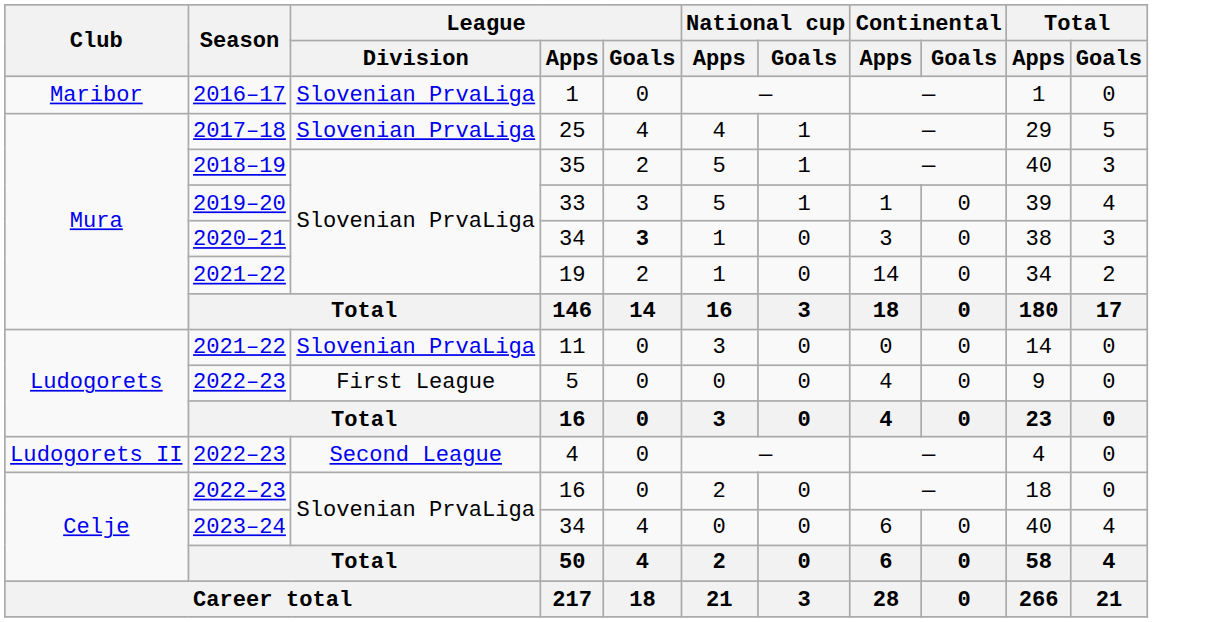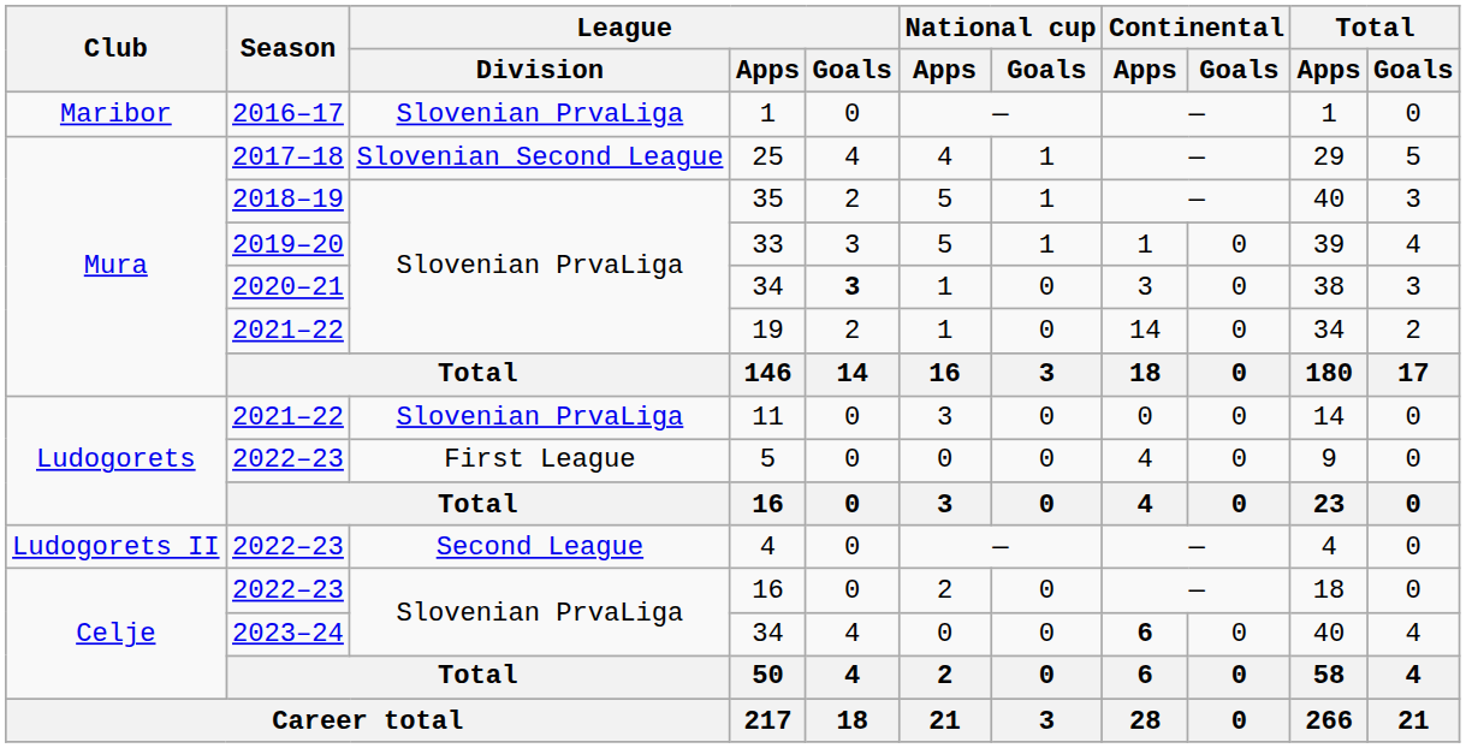25 | League / Division: Slovenian PrvaLiga -> Slovenian Second League
2023–24 / 34 | Continental / Apps: normal -> bold
